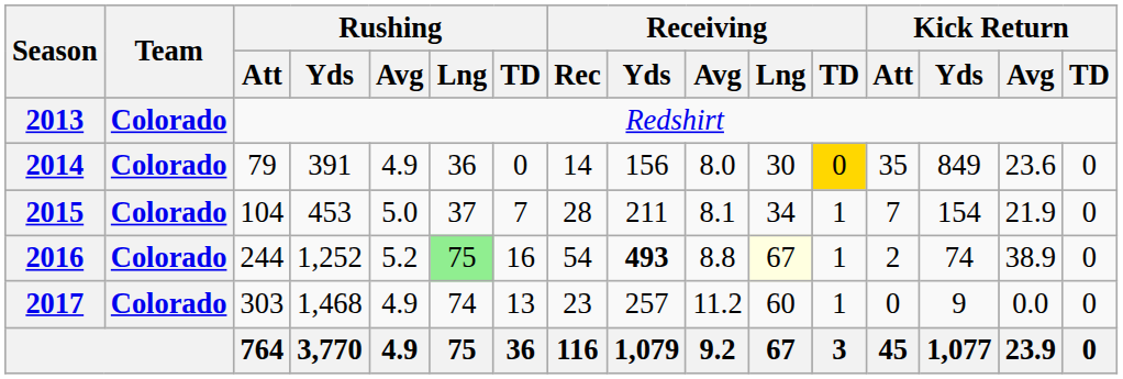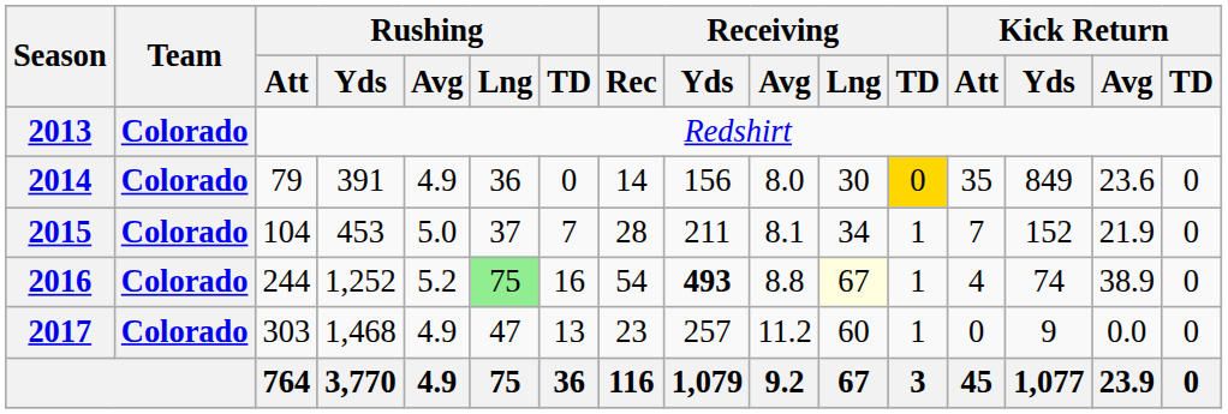2015 | Kick Return / Yds: 154 -> 152
2016 | Kick Return / Att: 2 -> 4
2017 | Rushing / Lng: 74 -> 47
